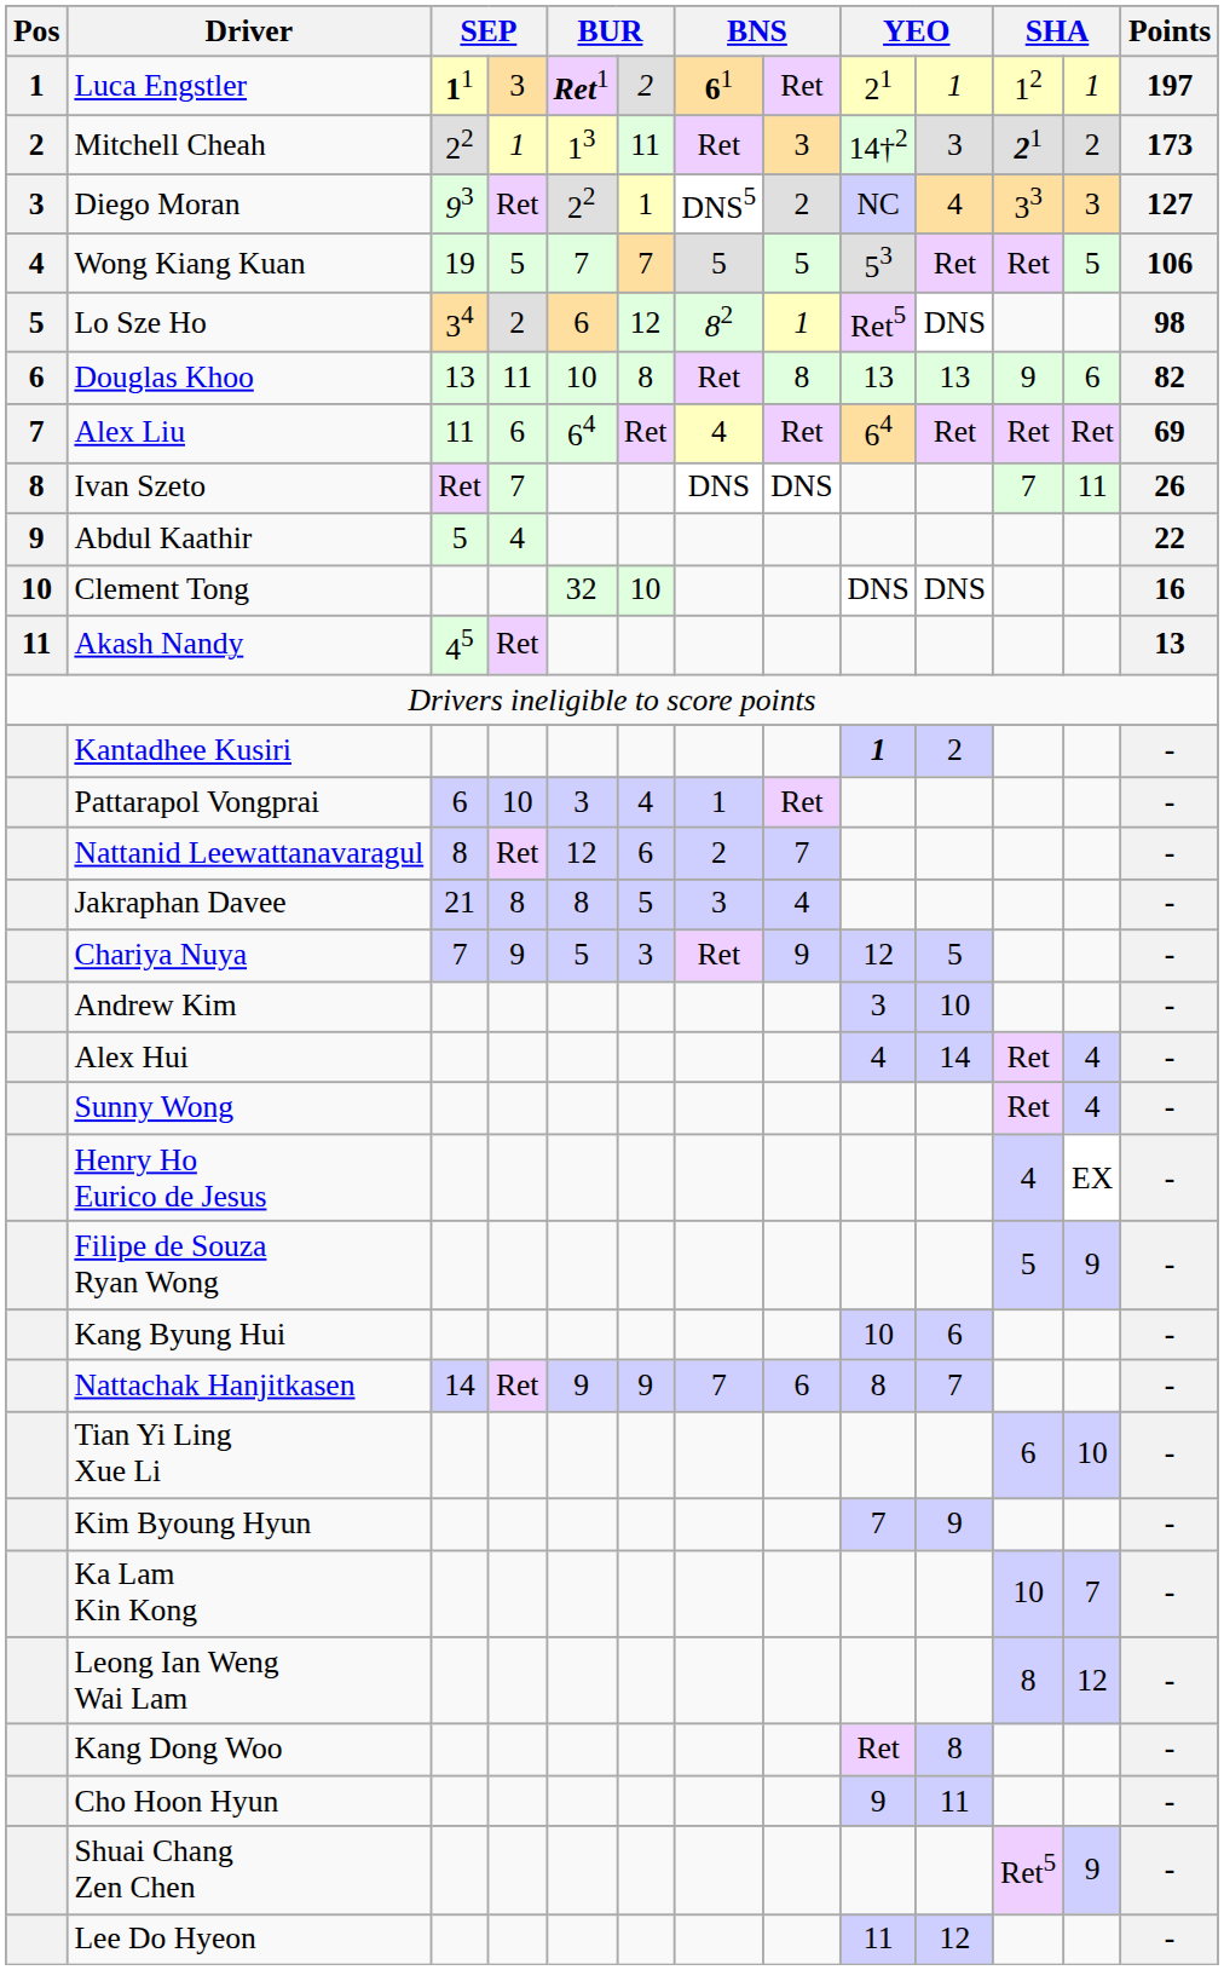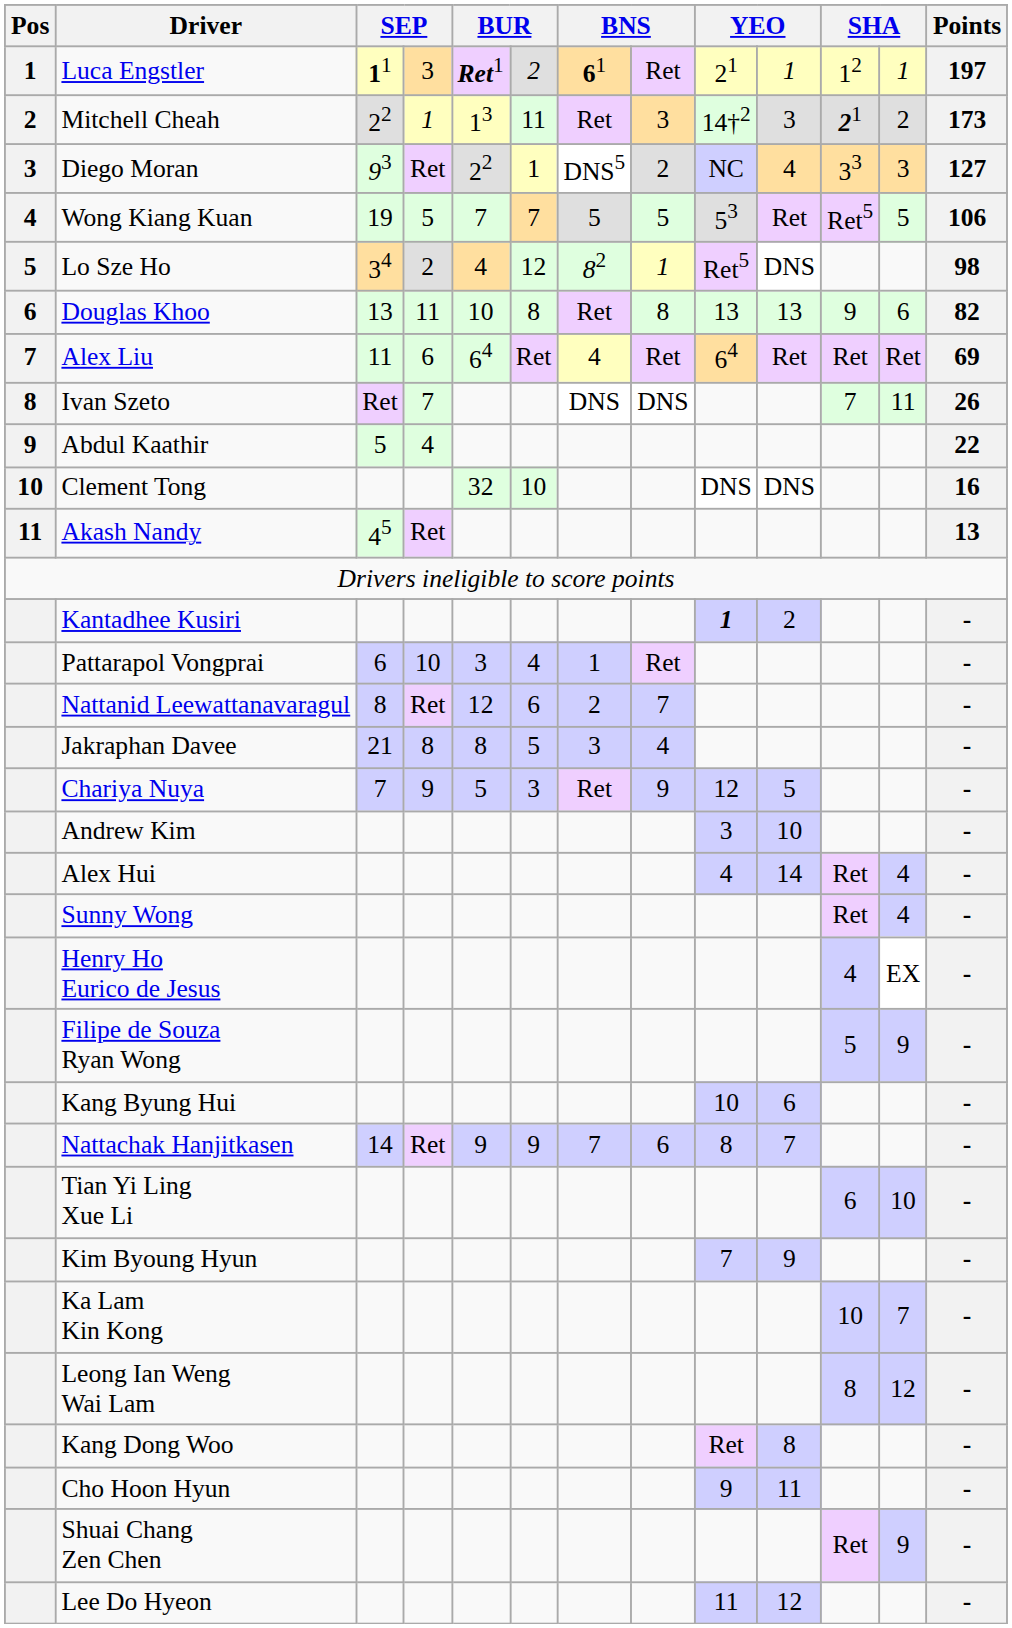Wong Kiang Kuan | column 11: Ret -> Ret5
Lo Sze Ho | column 5: 6 -> 4
Shuai Chang Zen Chen | column 11: Ret5 -> Ret
